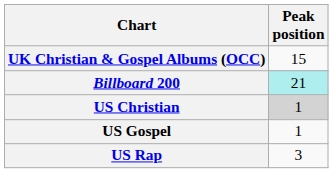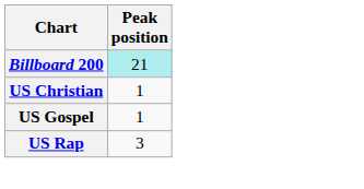- row: UK Christian & Gospel Albums (OCC) | 15
US Christian | Peak position: lightgrey background -> no background
